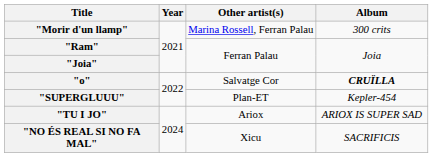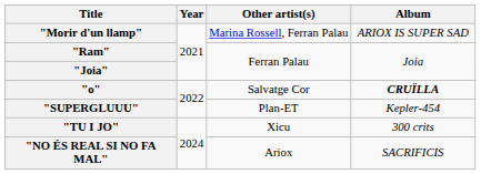"Morir d'un llamp" | Album: 300 crits -> ARIOX IS SUPER SAD
"TU I JO" | Other artist(s): Ariox -> Xicu
"TU I JO" | Album: ARIOX IS SUPER SAD -> 300 crits
"NO ÉS REAL SI NO FA MAL" | Other artist(s): Xicu -> Ariox
